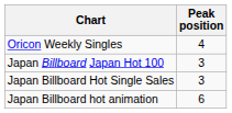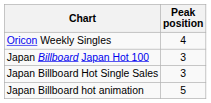Japan Billboard hot animation | Peak position: 6 -> 5
